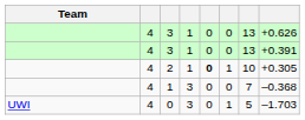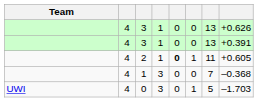2 | column 7: 10 -> 11
2 | column 8: +0.305 -> +0.605
